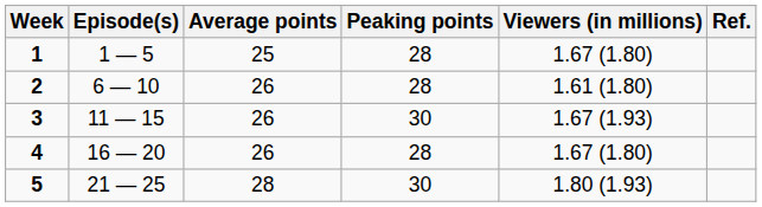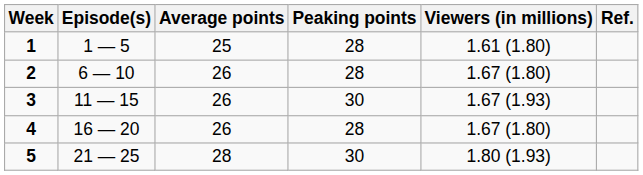1 | Viewers (in millions): 1.67 (1.80) -> 1.61 (1.80)
2 | Viewers (in millions): 1.61 (1.80) -> 1.67 (1.80)
